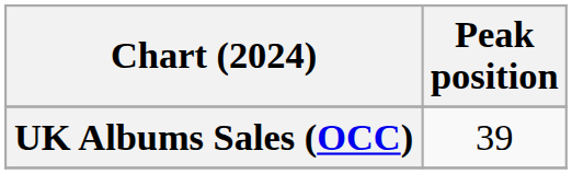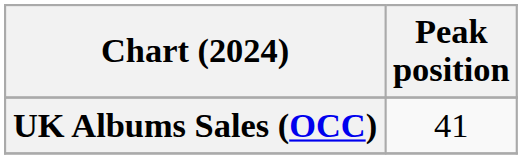UK Albums Sales (OCC) | Peak position: 39 -> 41
